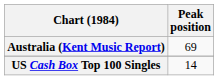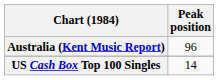Australia (Kent Music Report) | Peak position: 69 -> 96
